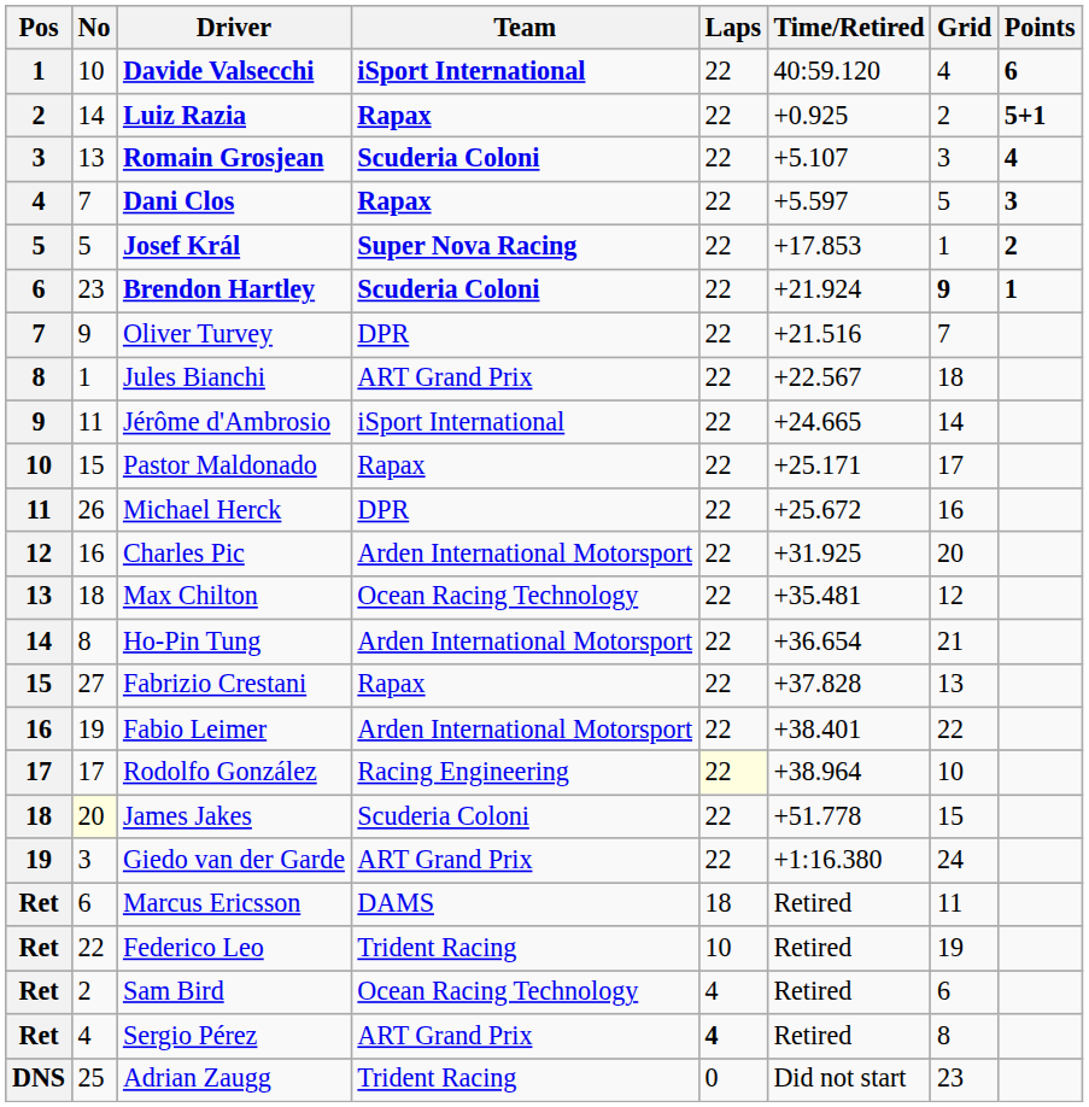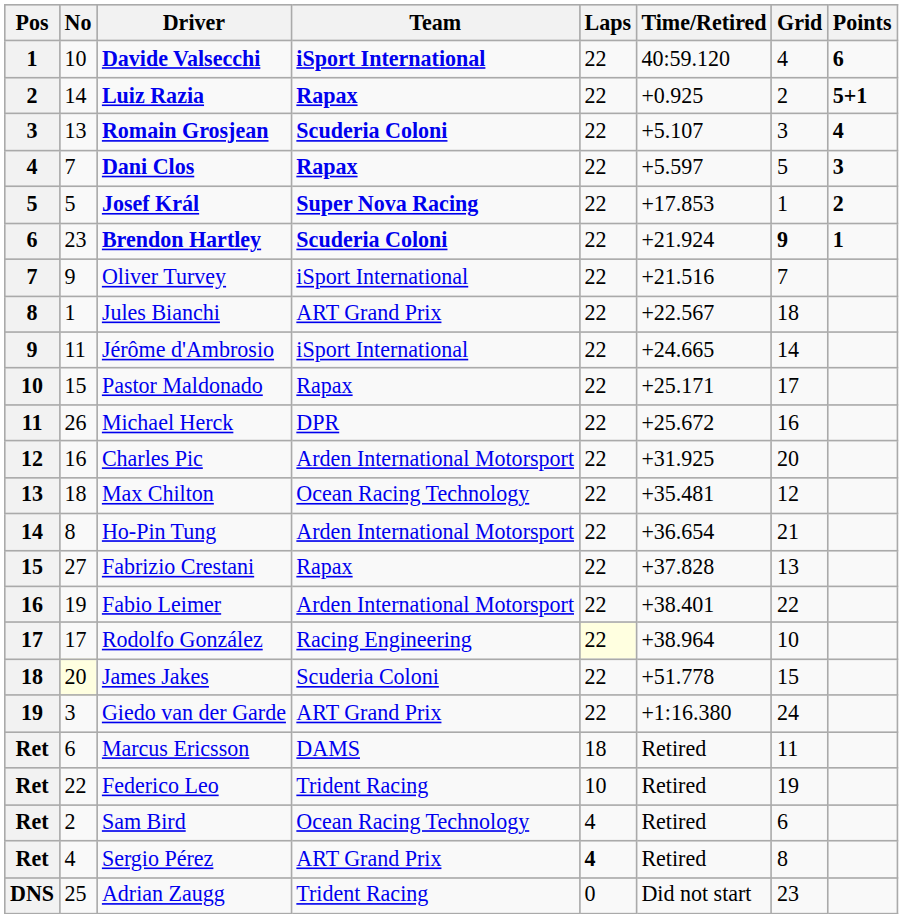Oliver Turvey | Team: DPR -> iSport International
